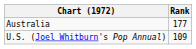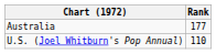U.S. (Joel Whitburn's Pop Annual) | Rank: 109 -> 110
